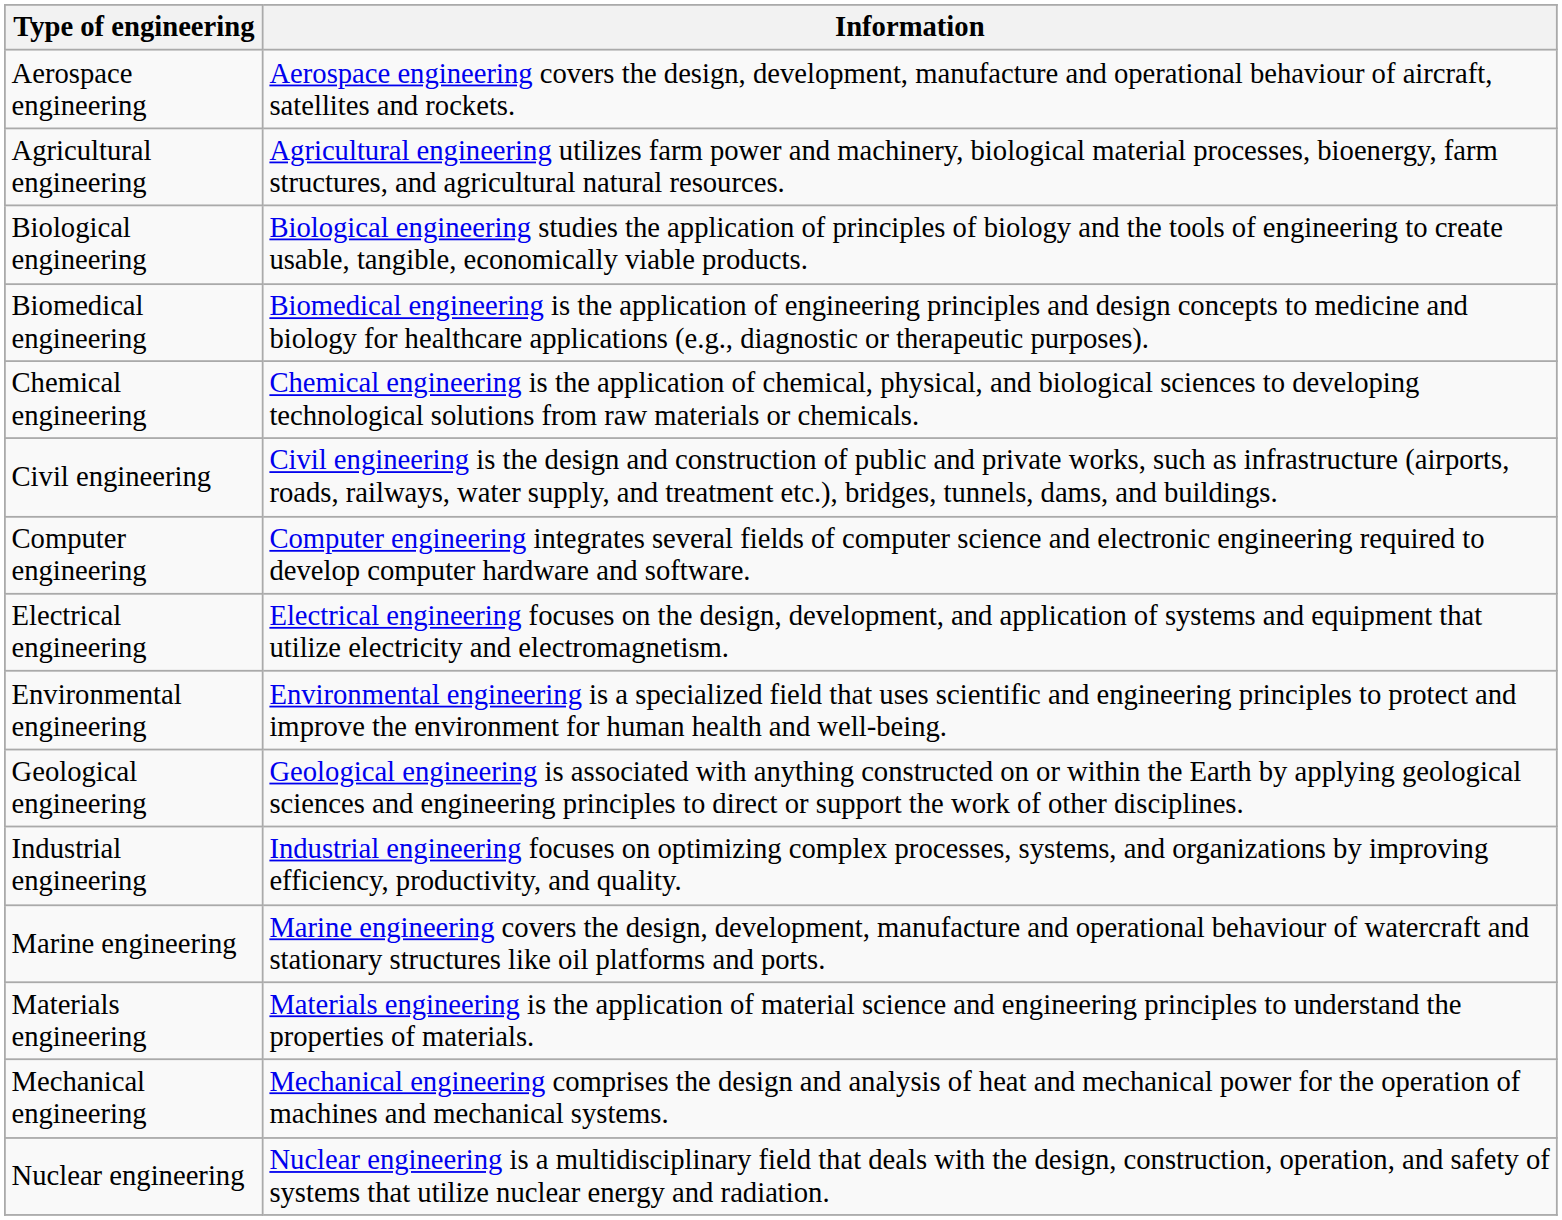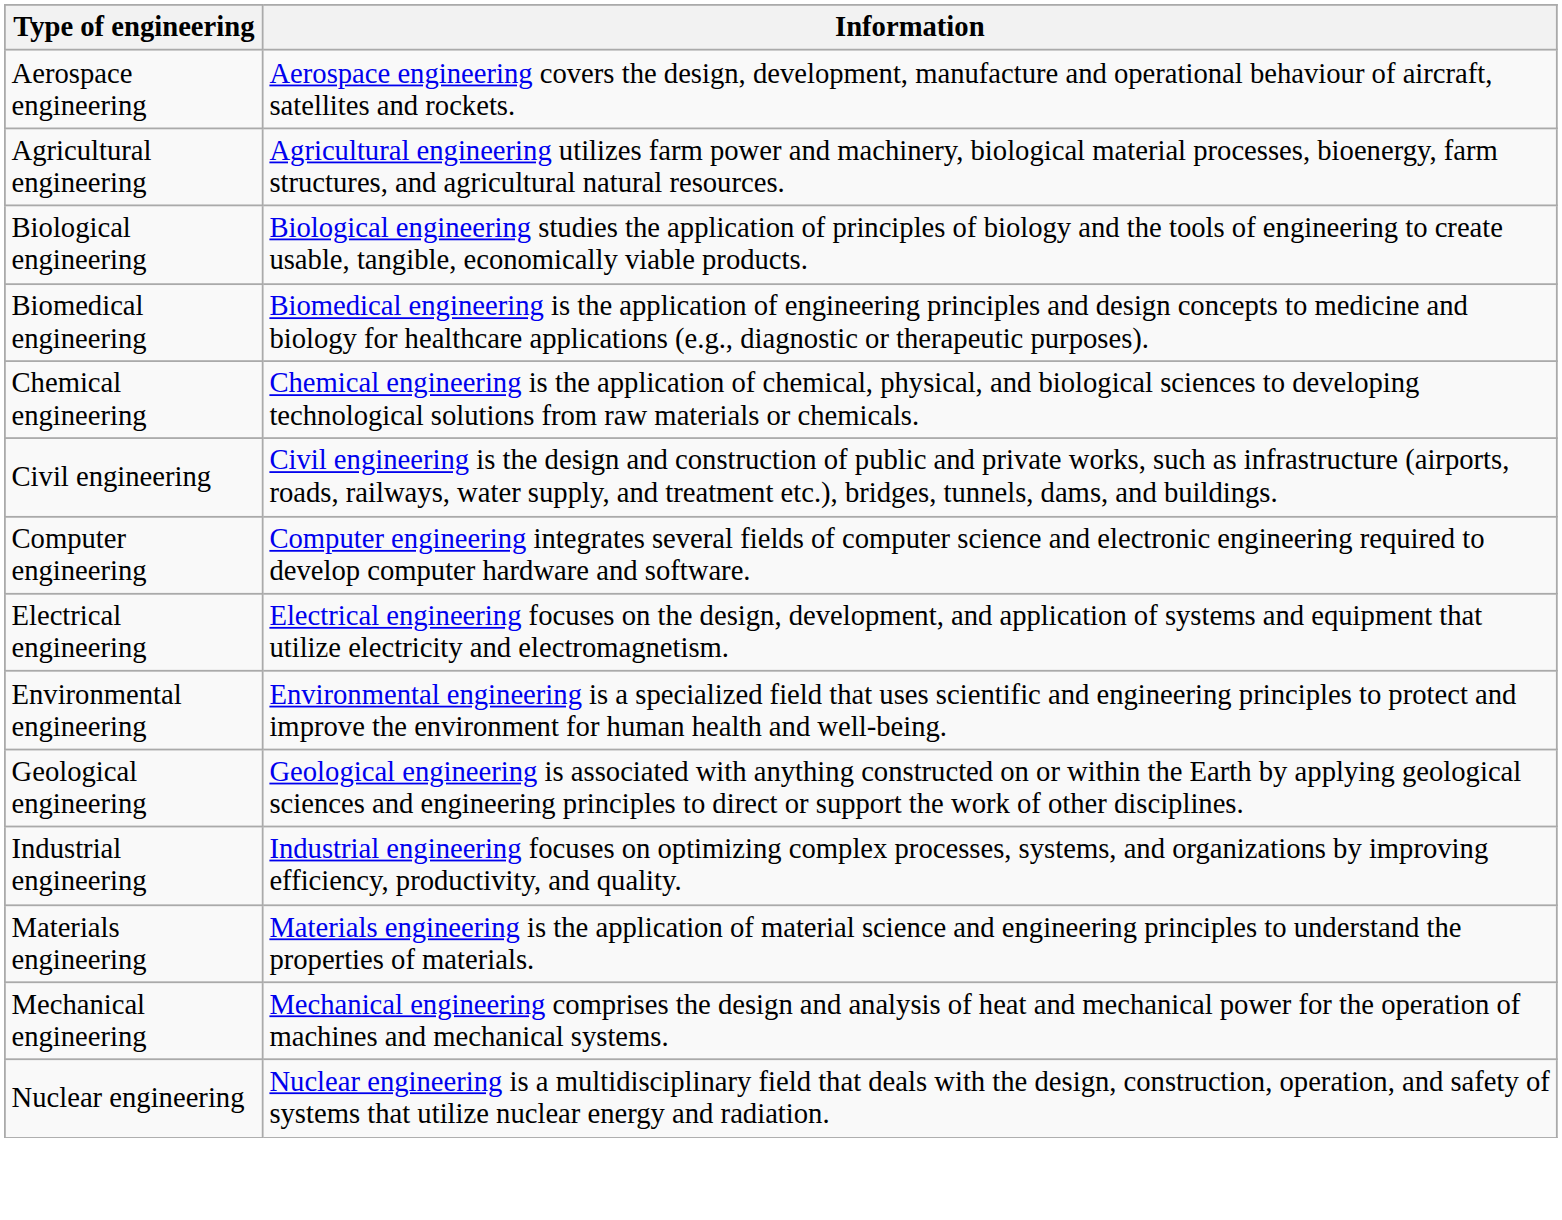- row: Marine engineering | Marine engineering covers the design, development, manufacture and operational behaviour of watercraft and stationary structures like oil platforms and ports.
